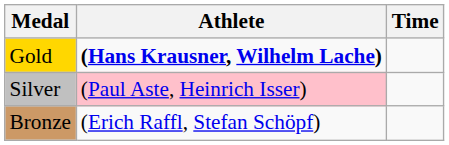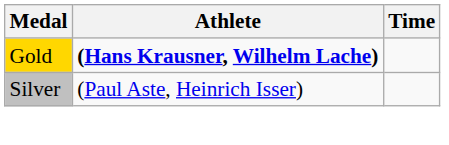Silver | Athlete: pink background -> no background
- row: Bronze | (Erich Raffl, Stefan Schöpf)
